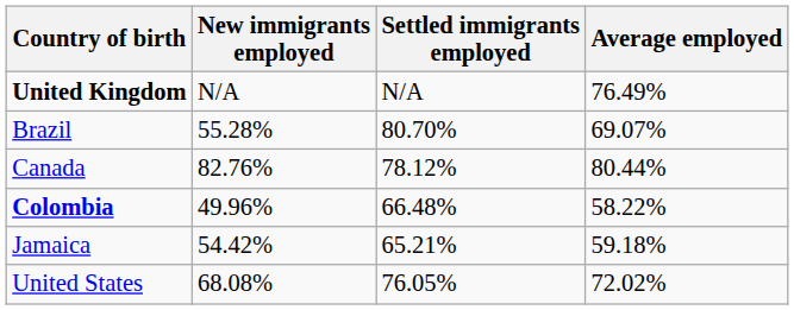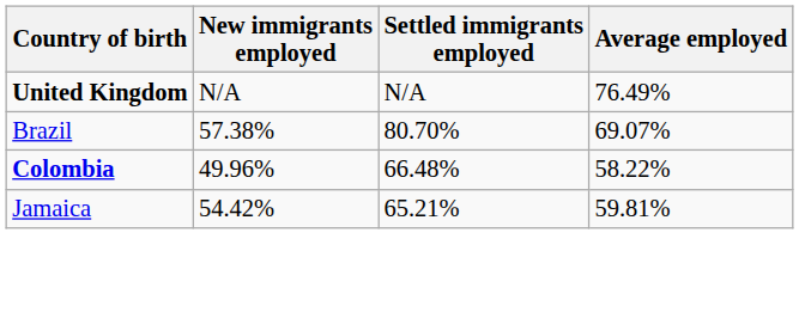Brazil | New immigrants employed: 55.28% -> 57.38%
- row: Canada | 82.76% | 78.12% | 80.44%
Jamaica | Average employed: 59.18% -> 59.81%
- row: United States | 68.08% | 76.05% | 72.02%
